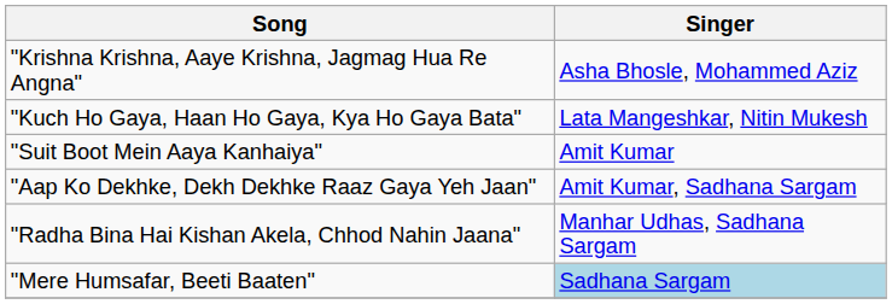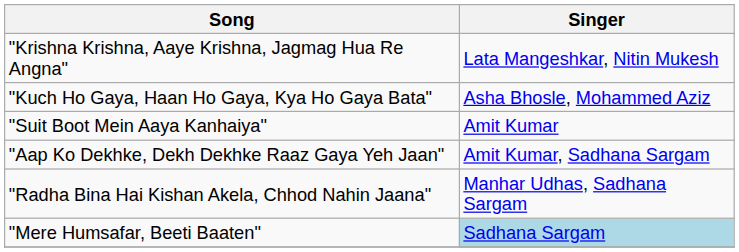"Krishna Krishna, Aaye Krishna, Jagmag Hua Re Angna" | Singer: Asha Bhosle, Mohammed Aziz -> Lata Mangeshkar, Nitin Mukesh
"Kuch Ho Gaya, Haan Ho Gaya, Kya Ho Gaya Bata" | Singer: Lata Mangeshkar, Nitin Mukesh -> Asha Bhosle, Mohammed Aziz
